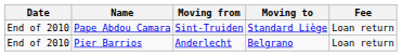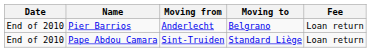rows swapped: Pier Barrios <-> Pape Abdou Camara
